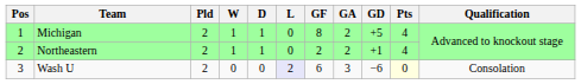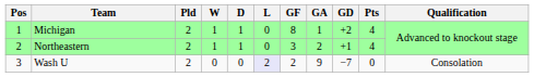Michigan | GA: 2 -> 1
Michigan | GD: +5 -> +2
Northeastern | GF: 2 -> 3
Wash U | GF: 6 -> 2
Wash U | GA: 3 -> 9
Wash U | GD: −6 -> −7
Wash U | Pts: lightyellow background -> no background
